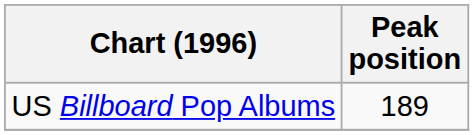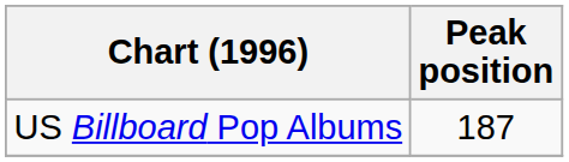US Billboard Pop Albums | Peak position: 189 -> 187
